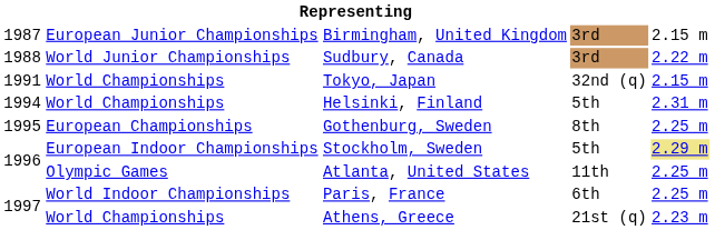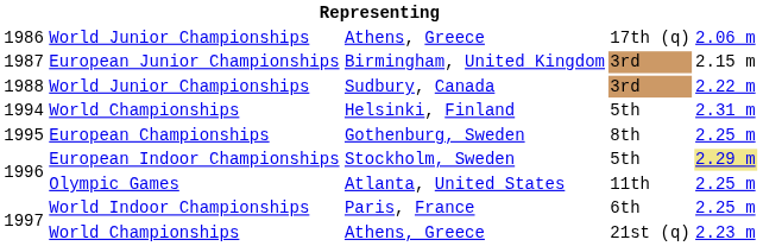+ row: 1986 | World Junior Championships | Athens, Greece | 17th (q) | 2.06 m
- row: 1991 | World Championships | Tokyo, Japan | 32nd (q) | 2.15 m
